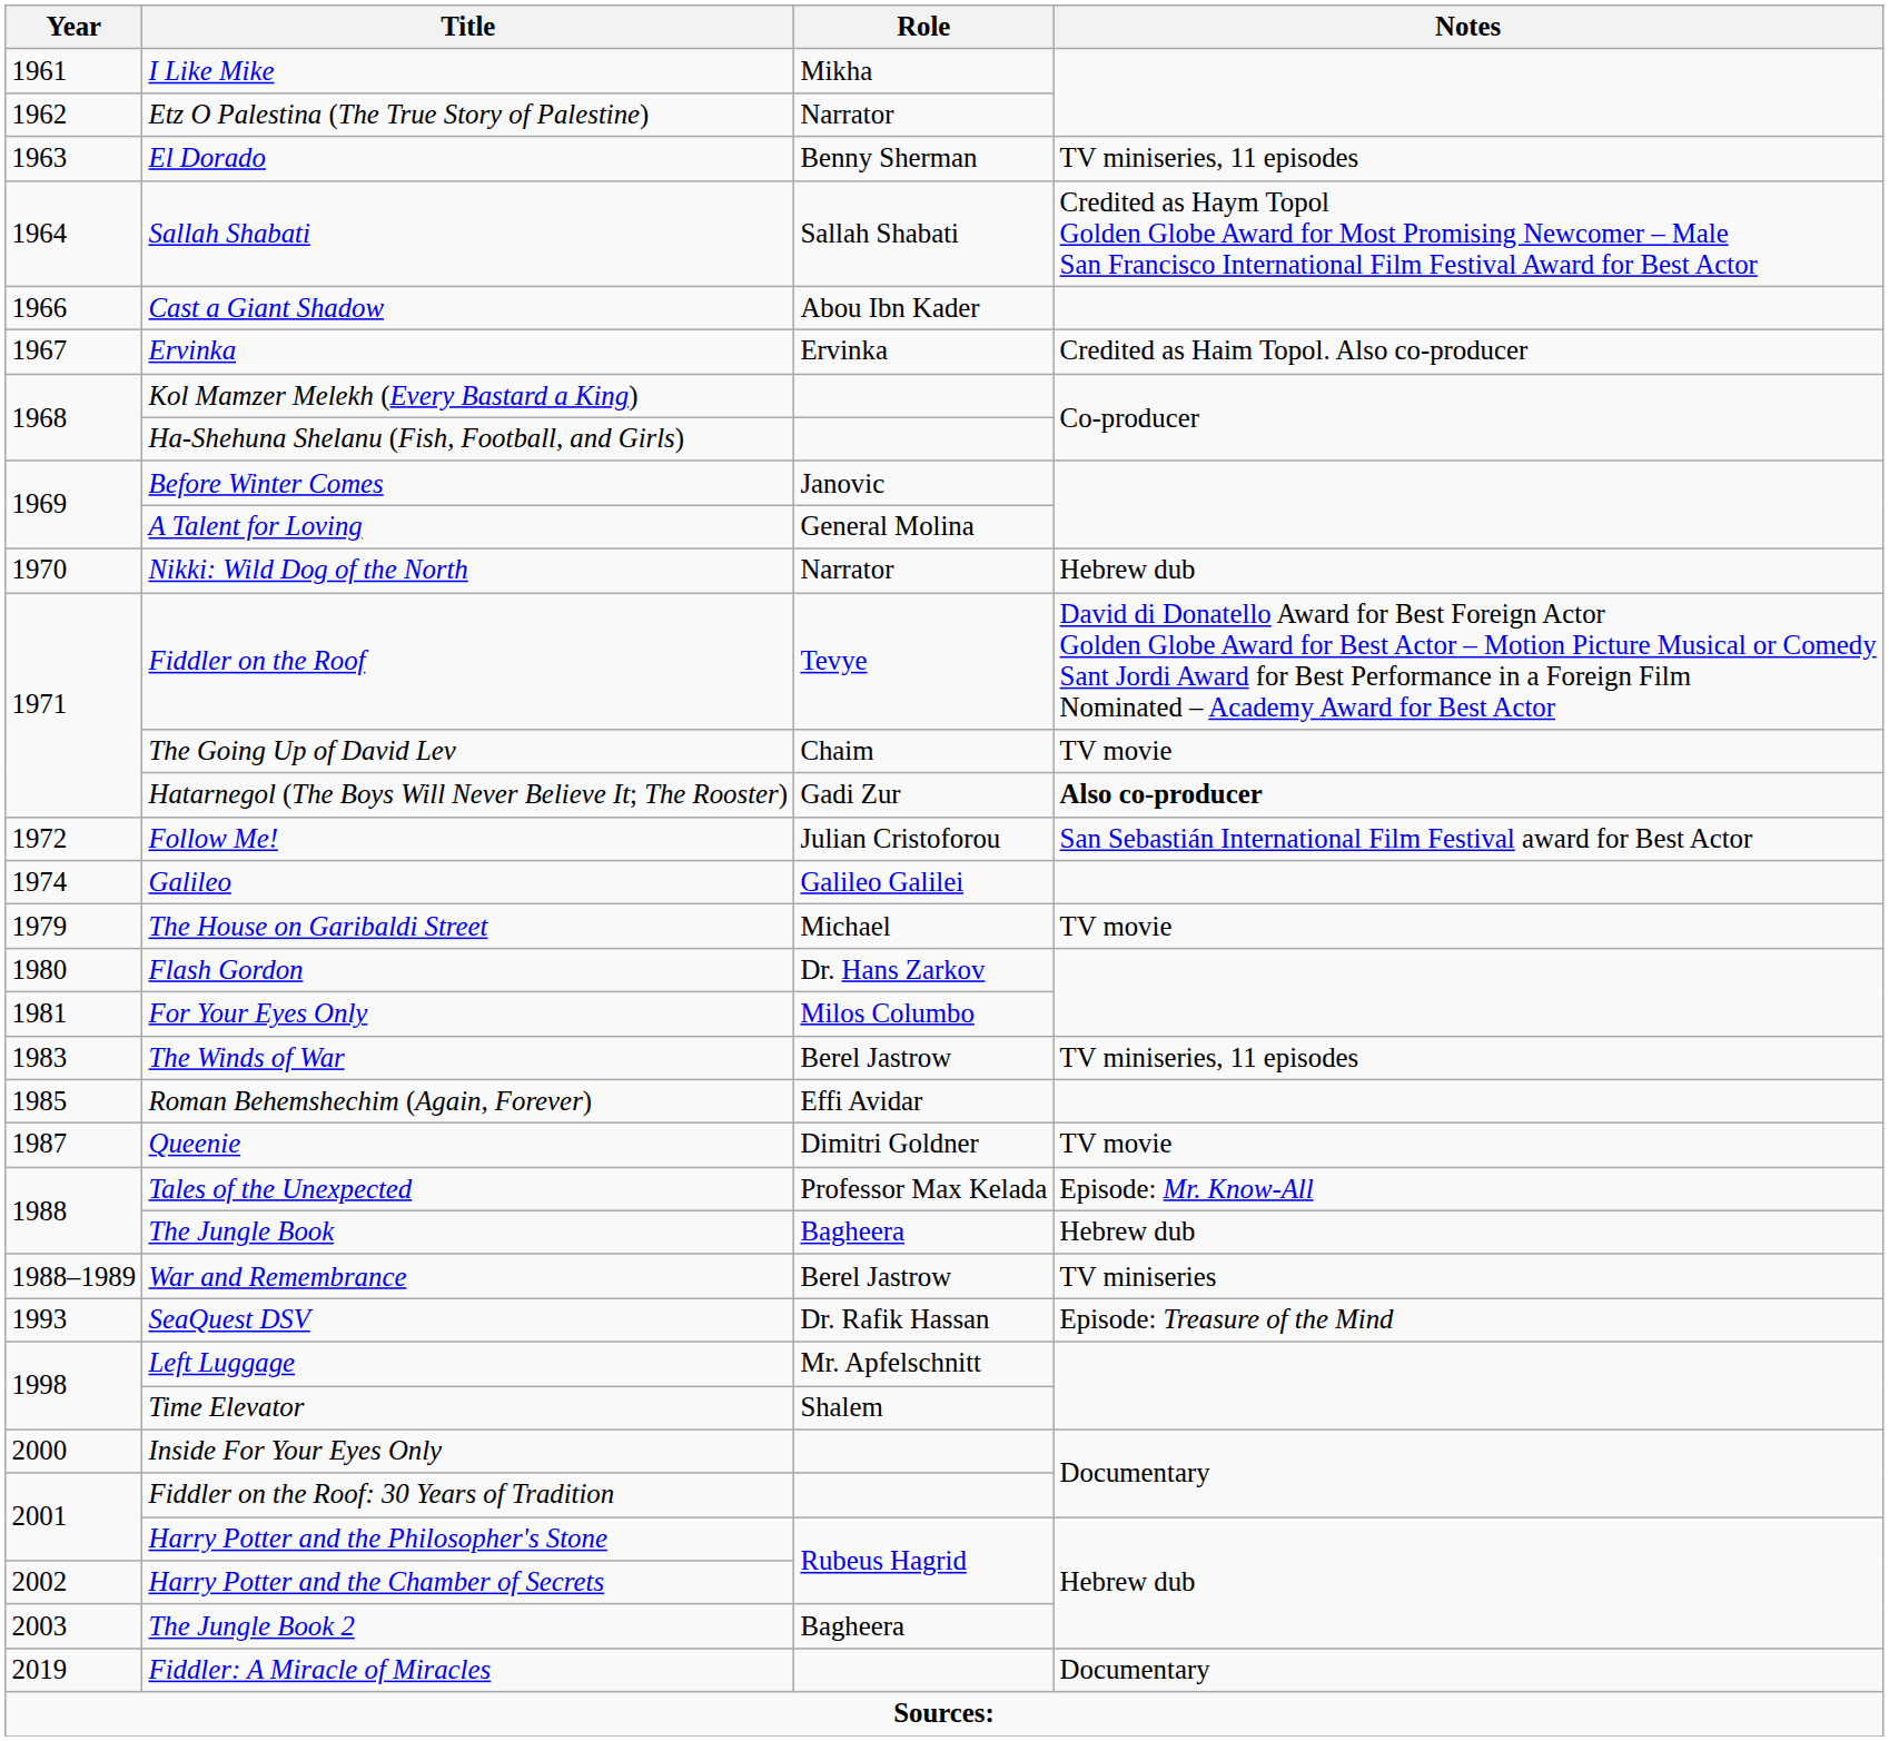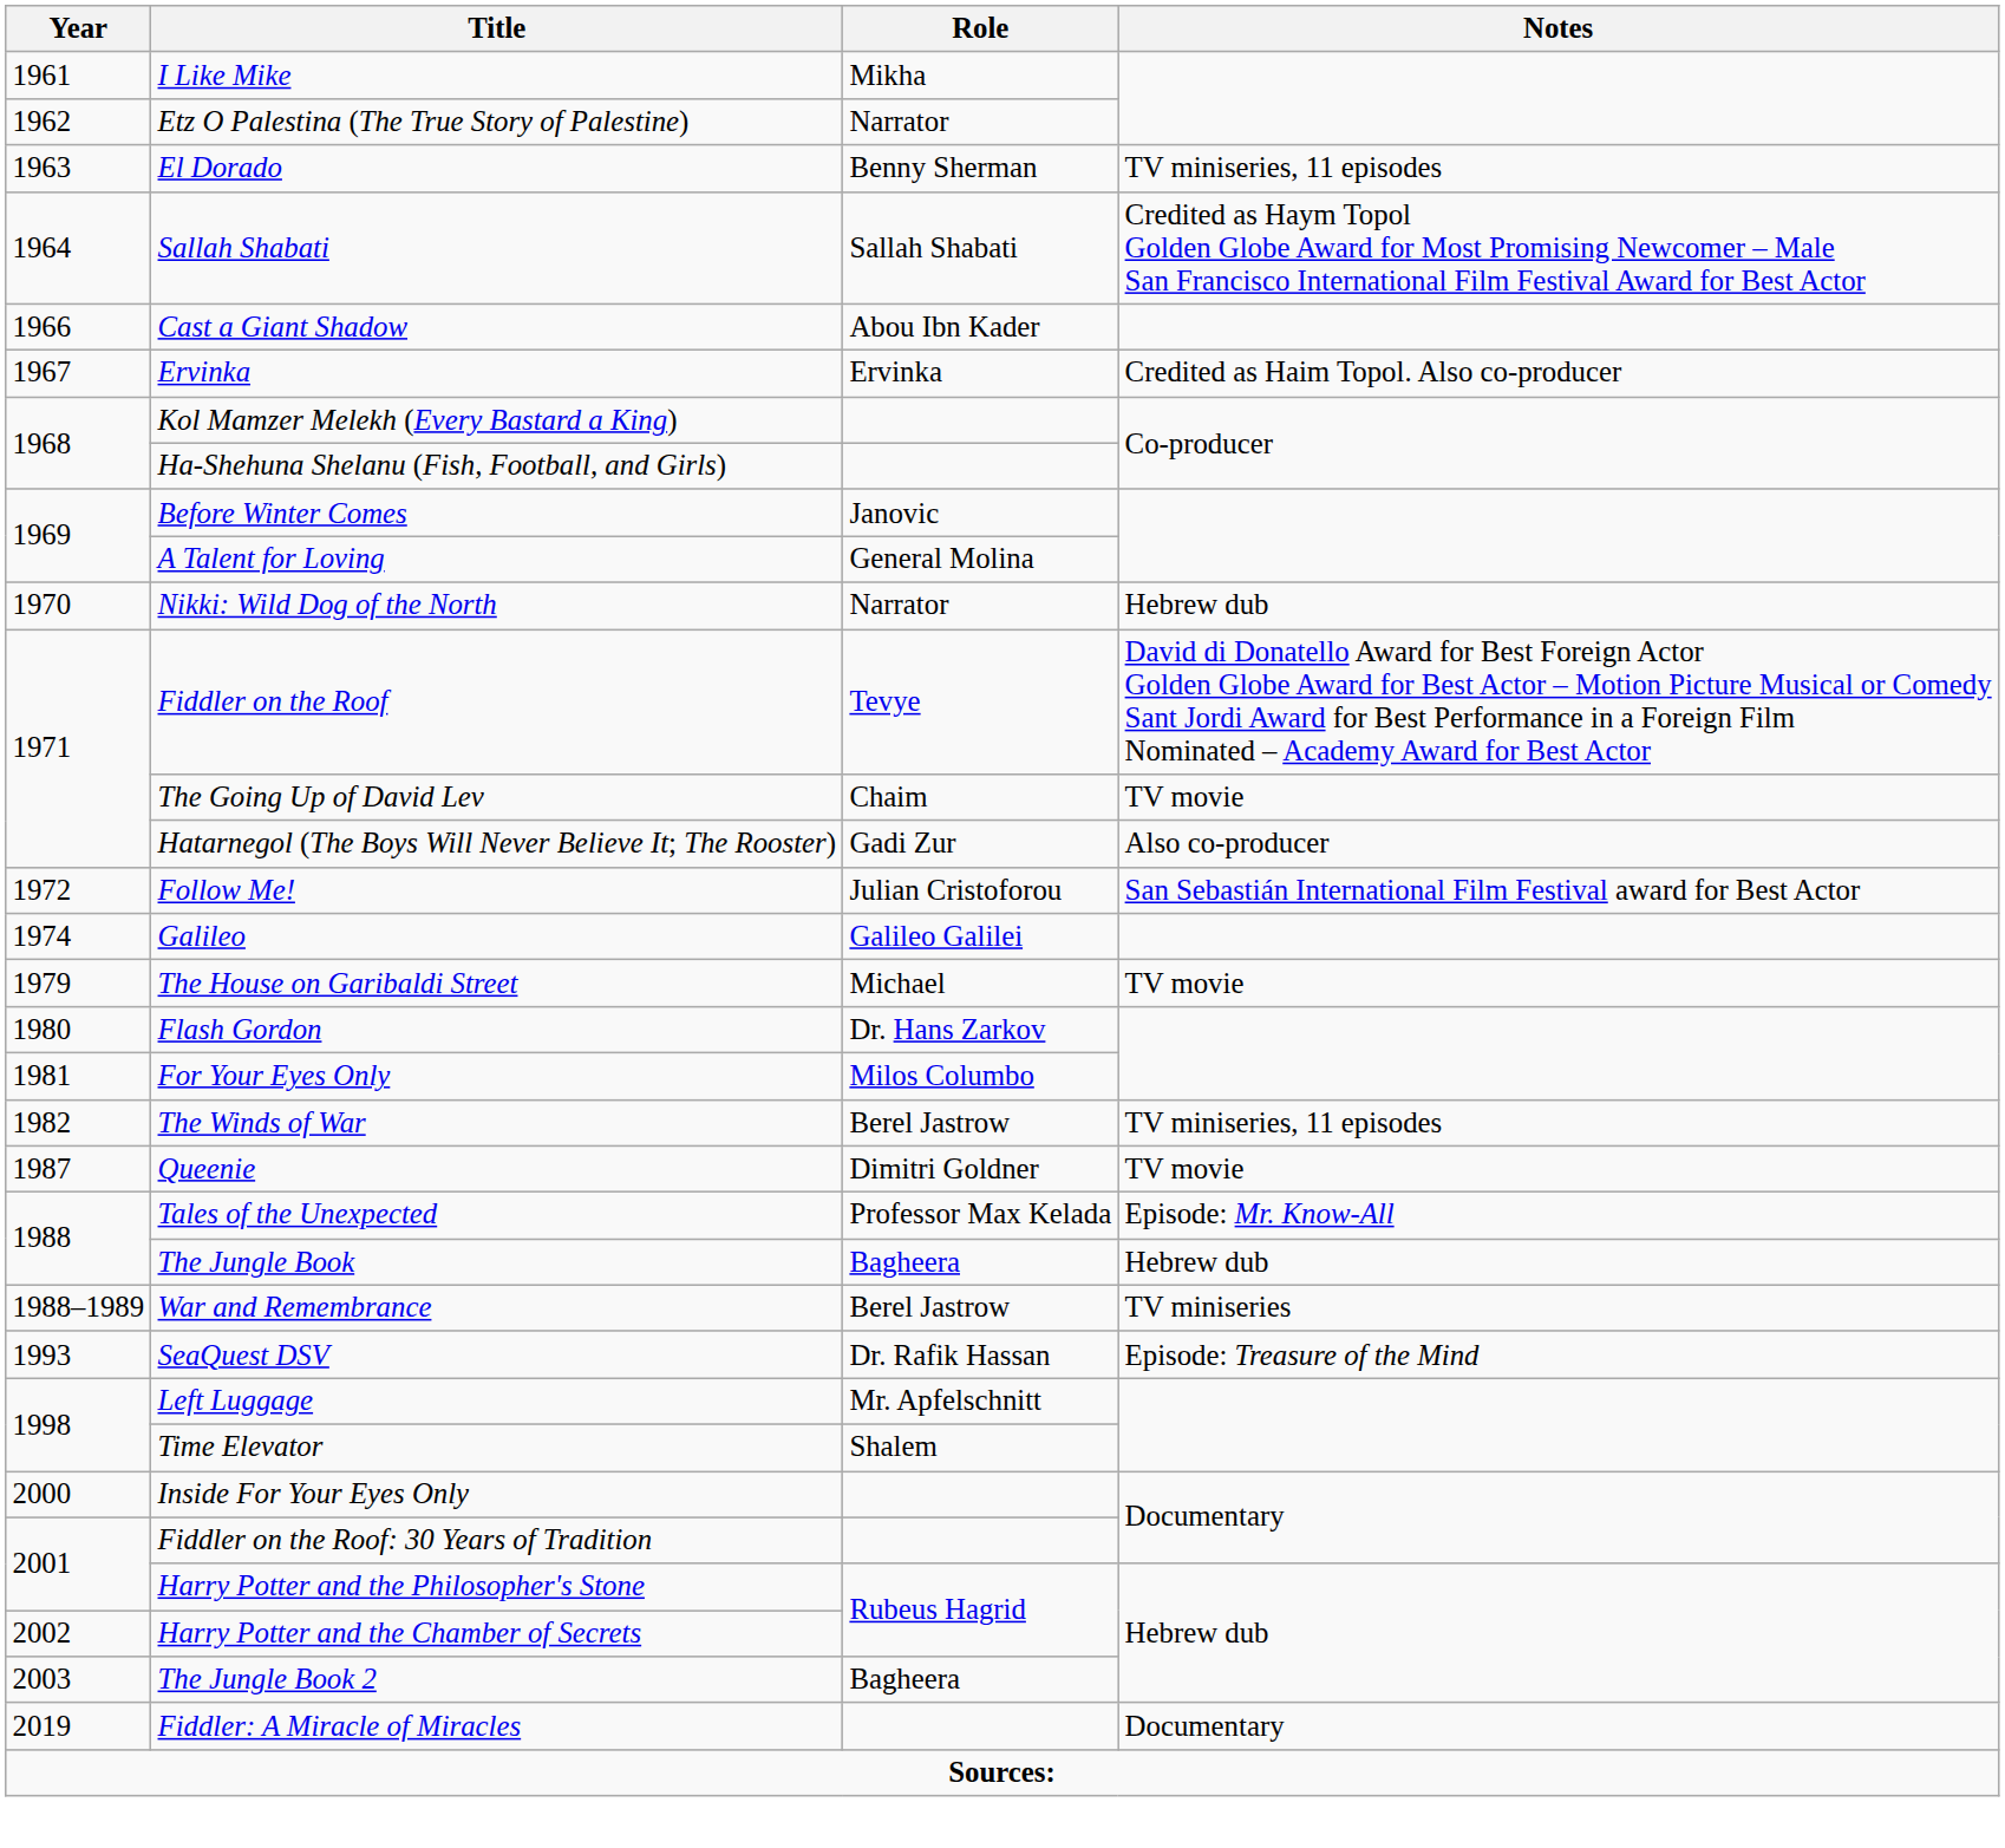Hatarnegol (The Boys Will Never Believe It; The Rooster) | Notes: bold -> normal
The Winds of War | Year: 1983 -> 1982
- row: 1985 | Roman Behemshechim (Again, Forever) | Effi Avidar
